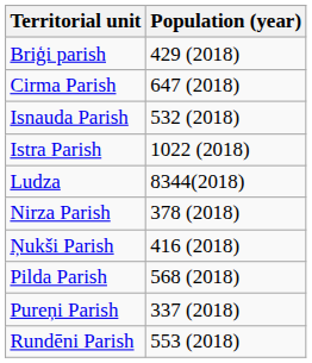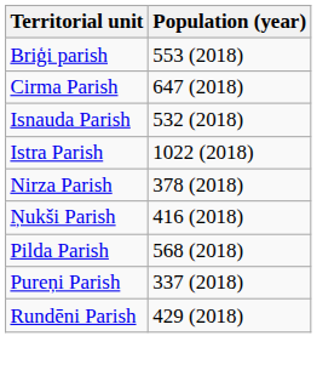Briģi parish | Population (year): 429 (2018) -> 553 (2018)
- row: Ludza | 8344(2018)
Rundēni Parish | Population (year): 553 (2018) -> 429 (2018)
